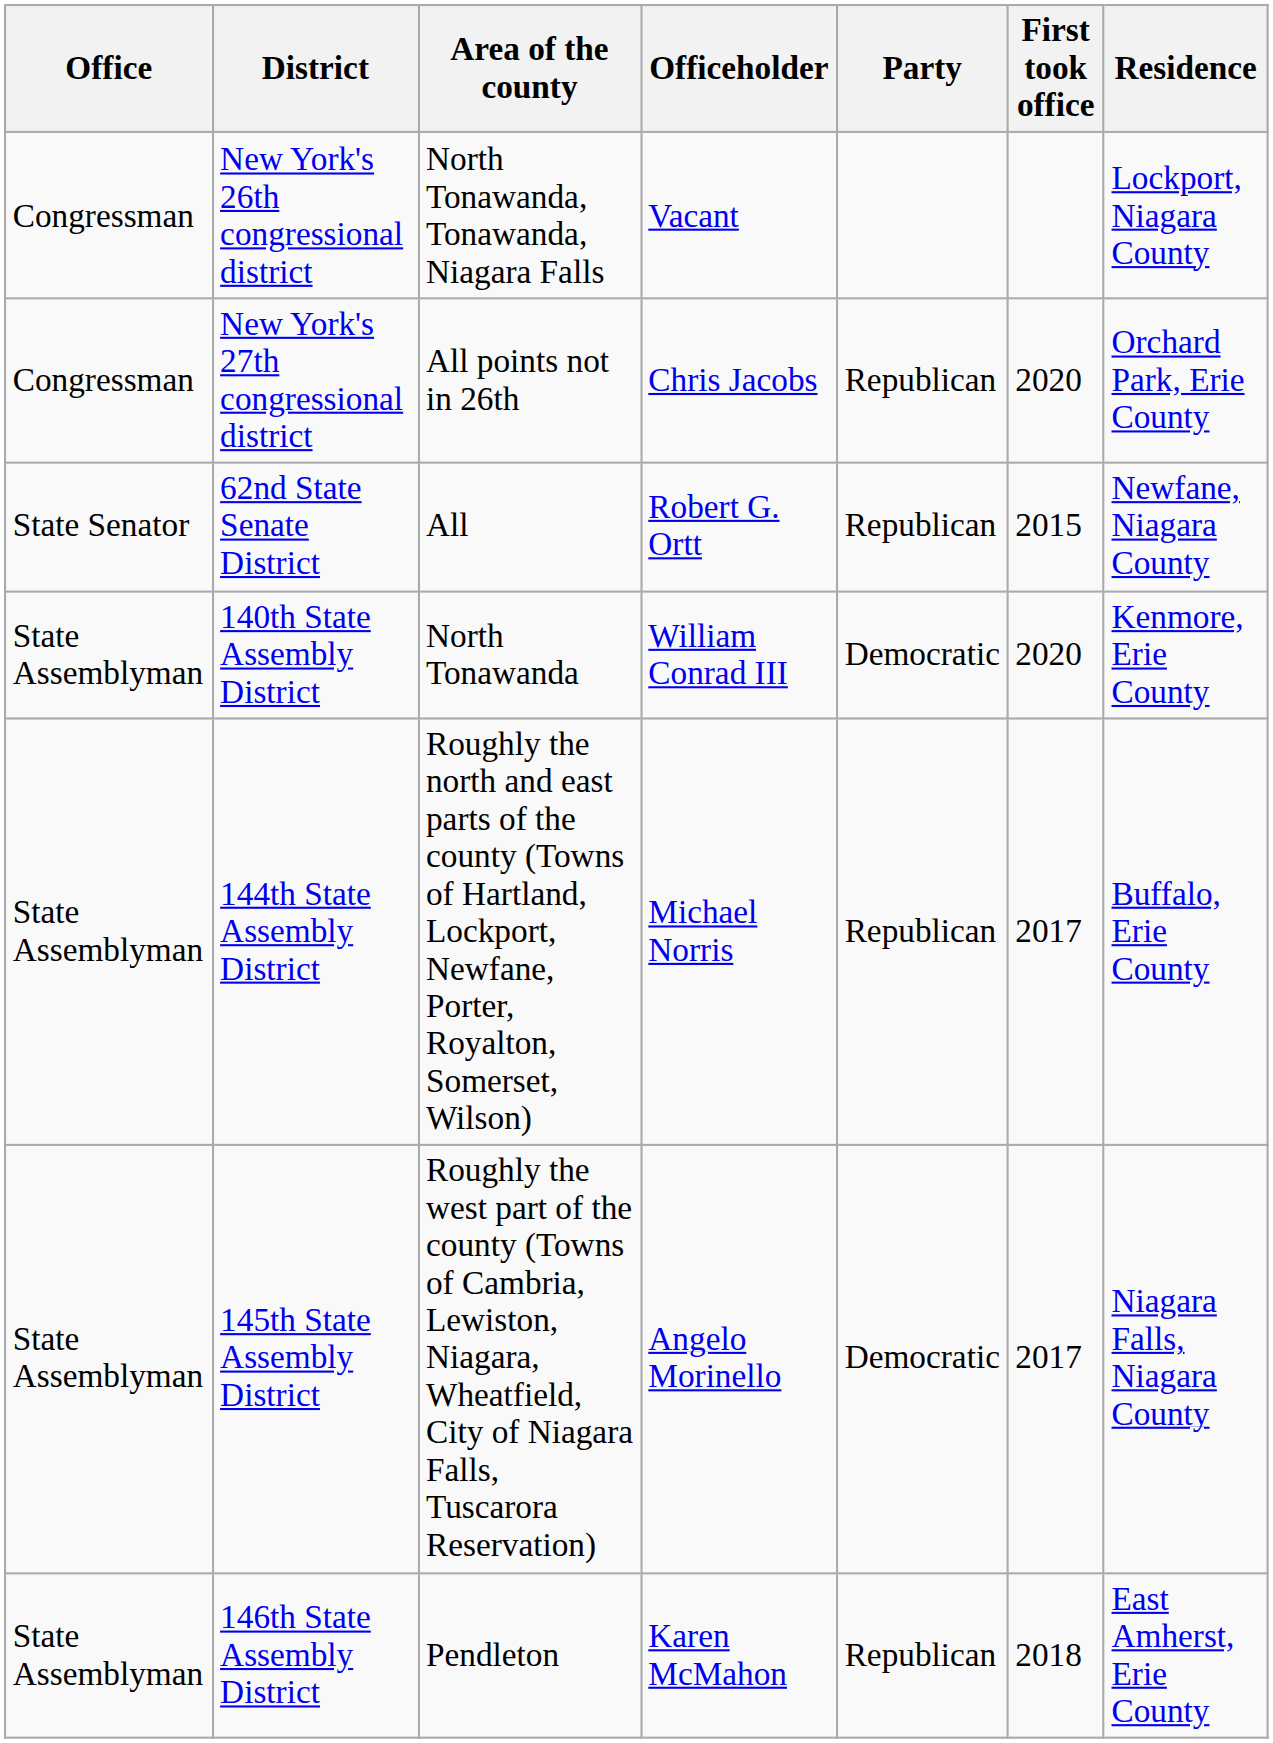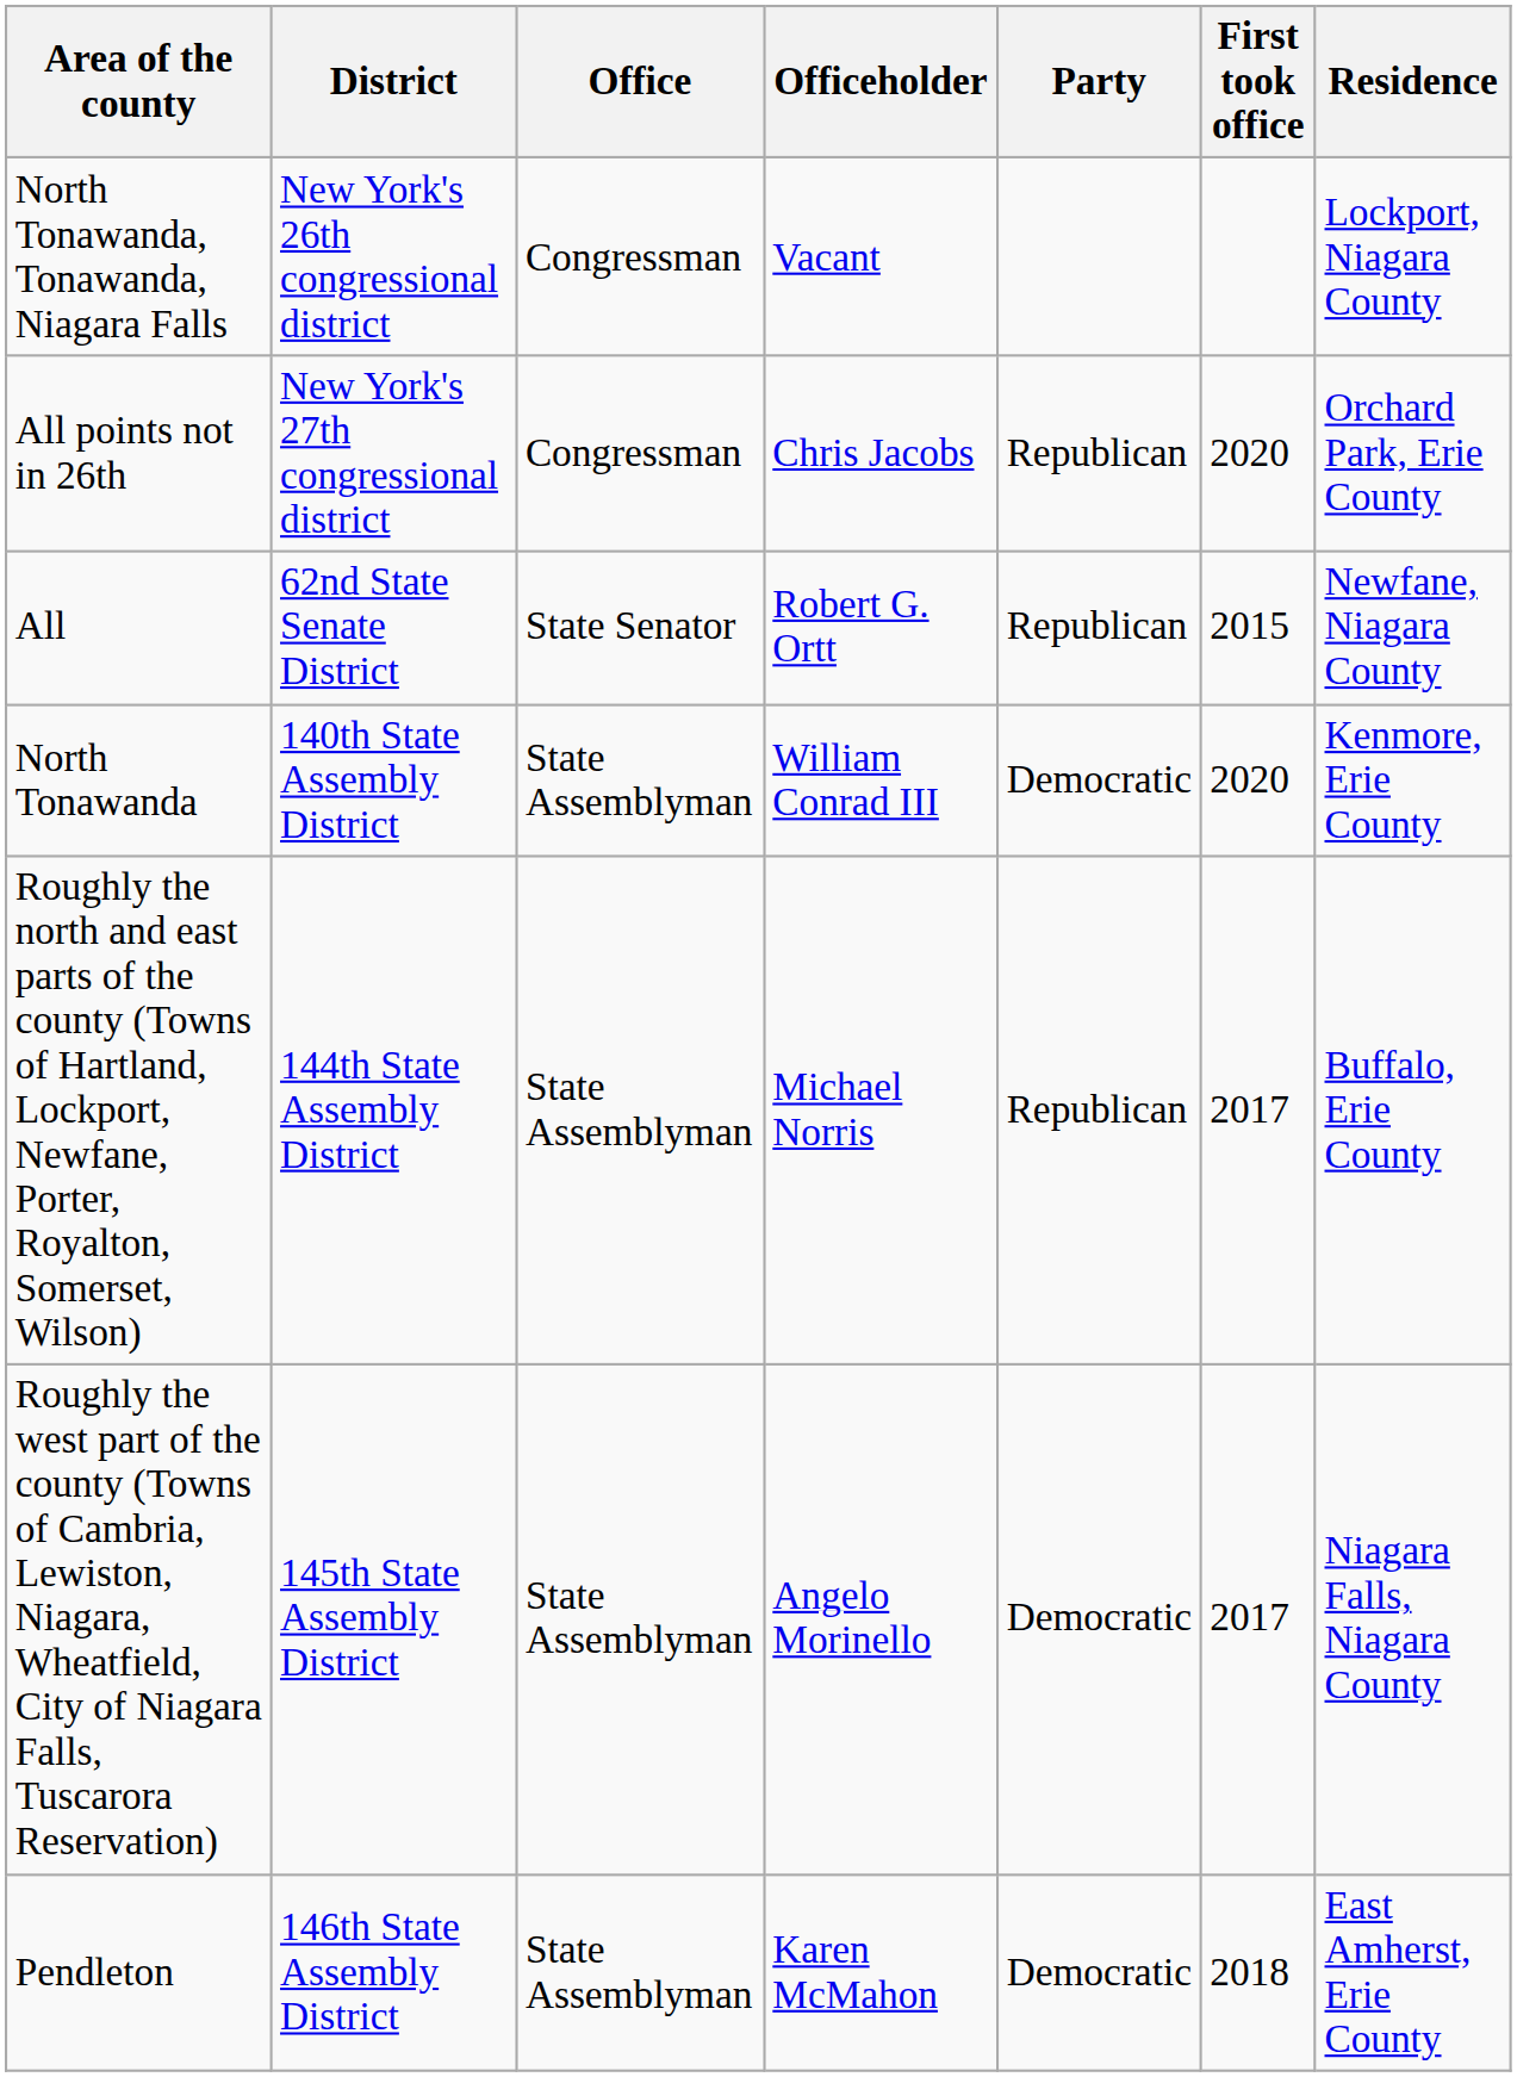columns swapped: Office <-> Area of the county
146th State Assembly District | Party: Republican -> Democratic
